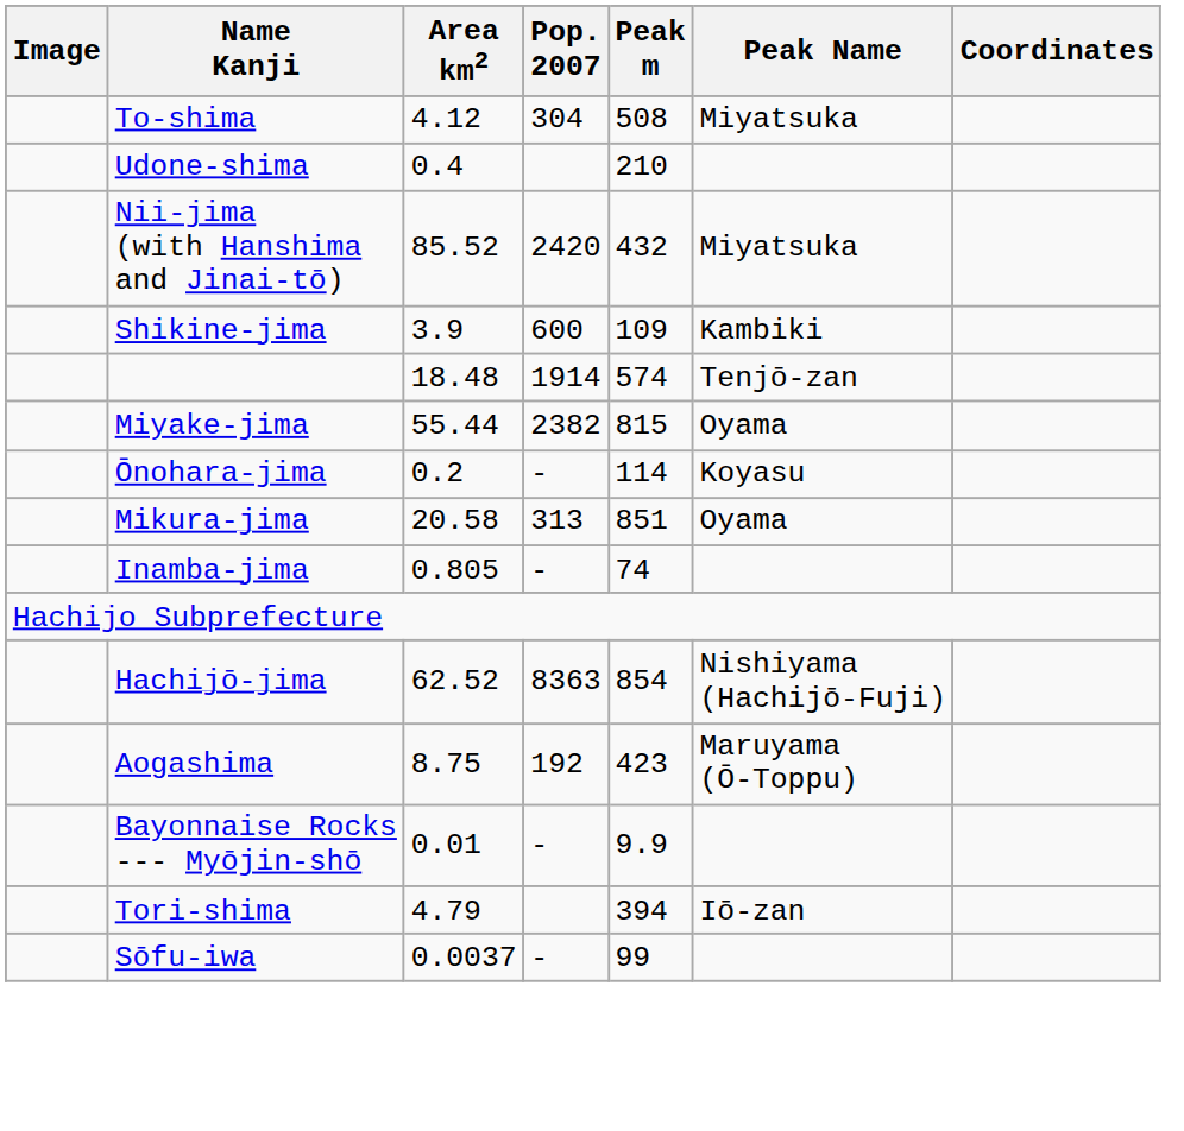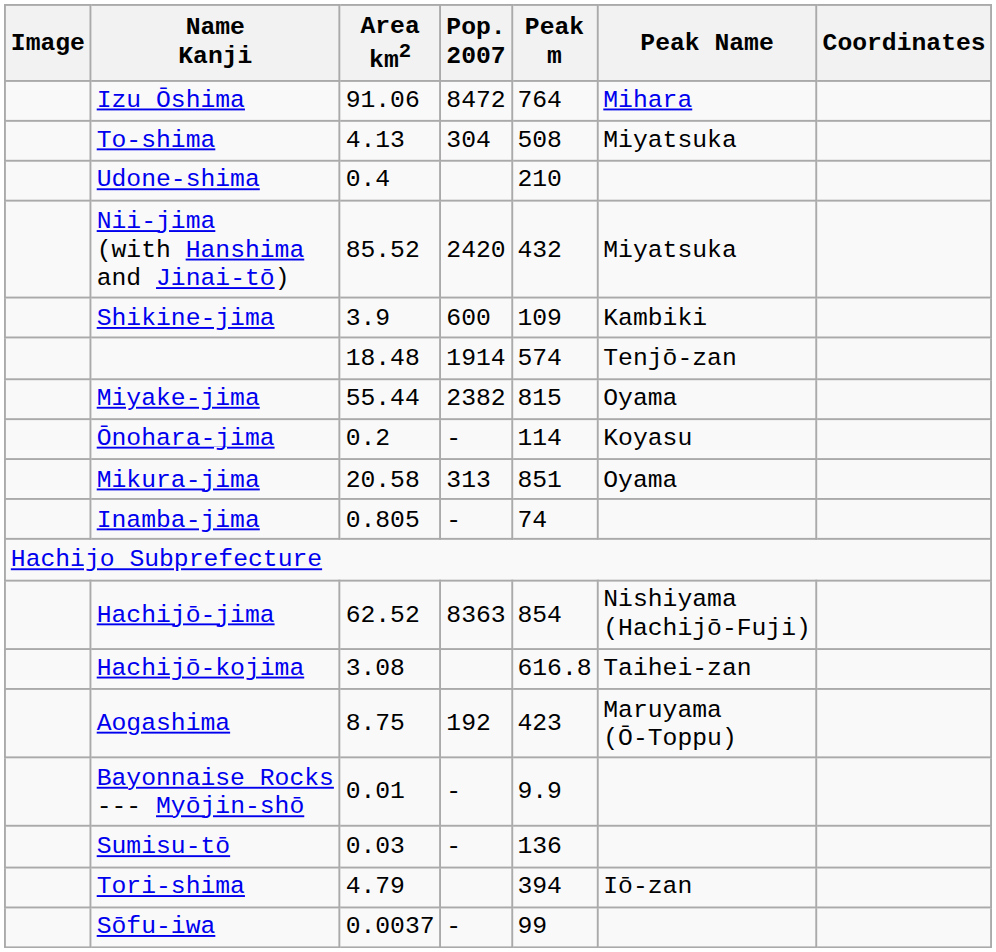+ row: Izu Ōshima | 91.06 | 8472 | 764 | Mihara
To-shima | Area km2: 4.12 -> 4.13
+ row: Hachijō-kojima | 3.08 | 616.8 | Taihei-zan
+ row: Sumisu-tō | 0.03 | - | 136
